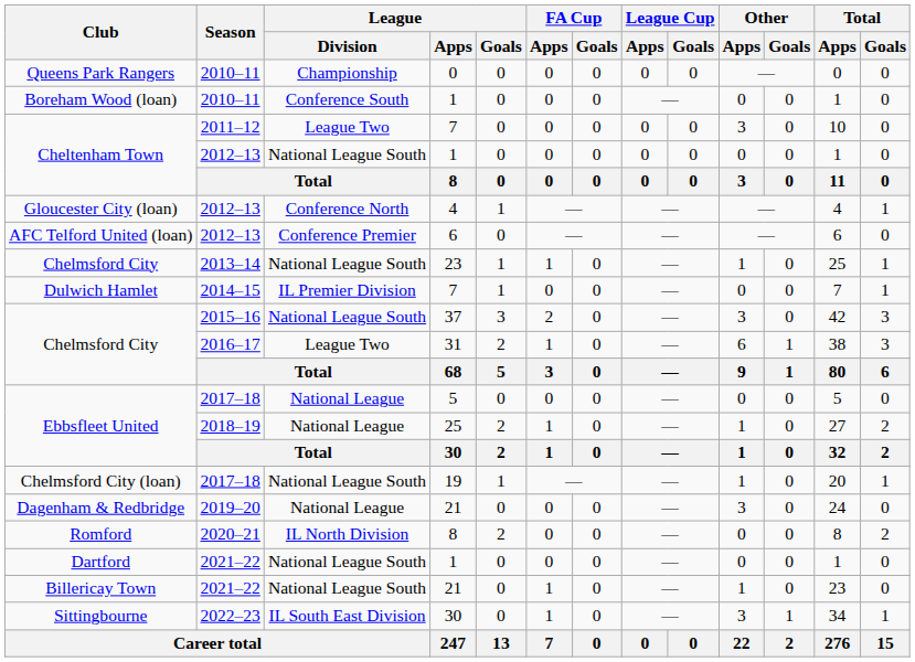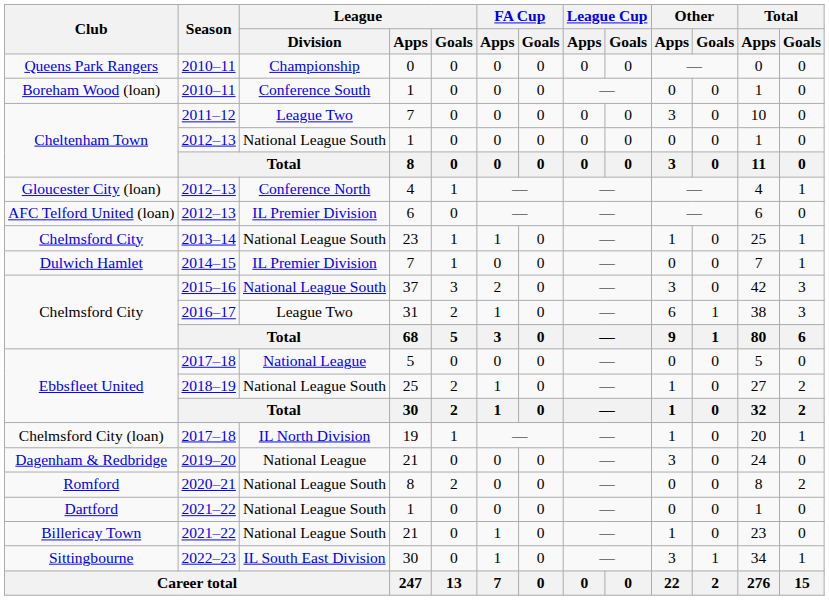AFC Telford United (loan) | League / Division: Conference Premier -> IL Premier Division
Ebbsfleet United / 25 | League / Division: National League -> National League South
Chelmsford City (loan) | League / Division: National League South -> IL North Division
Romford | League / Division: IL North Division -> National League South
